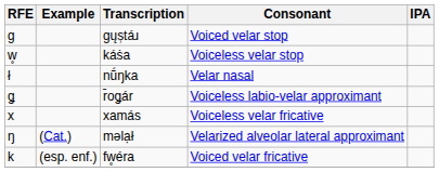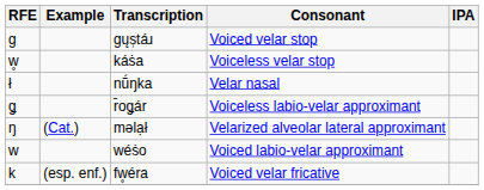- row: x | xamás | Voiceless velar fricative
+ row: w | wéṡo | Voiced labio-velar approximant
